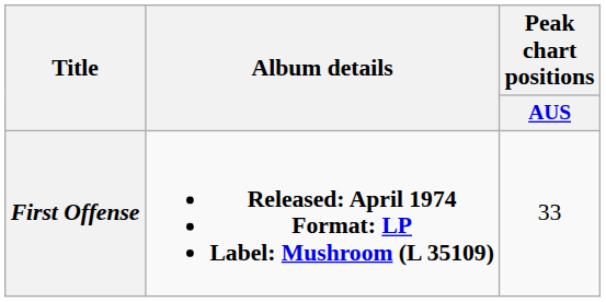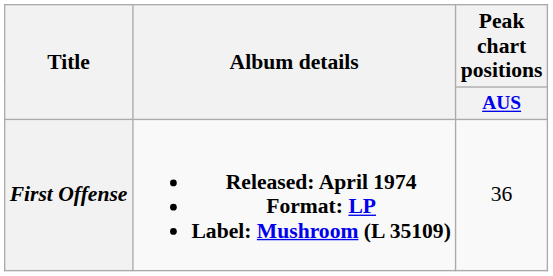First Offense | Peak chart positions / AUS: 33 -> 36
